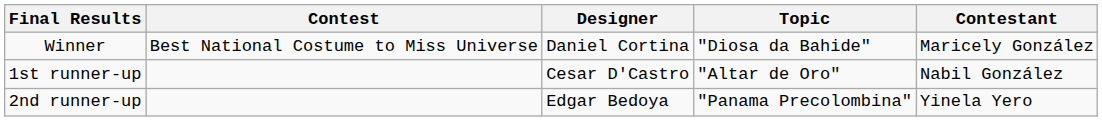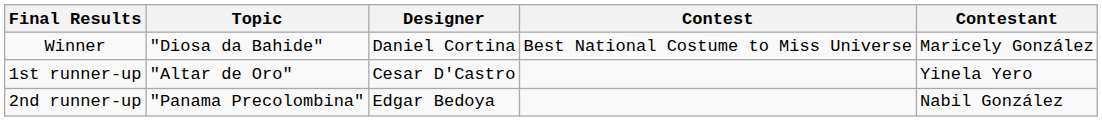columns swapped: Contest <-> Topic
1st runner-up | Contestant: Nabil González -> Yinela Yero
2nd runner-up | Contestant: Yinela Yero -> Nabil González
